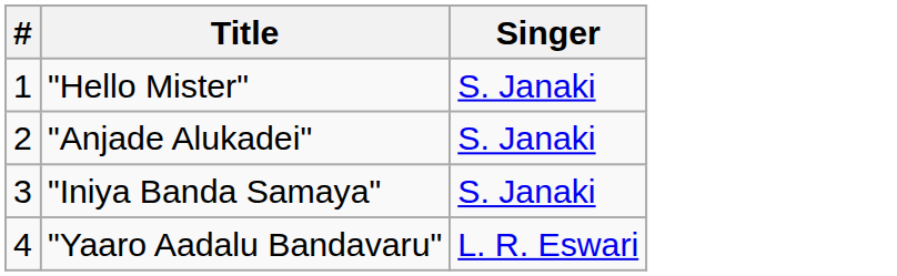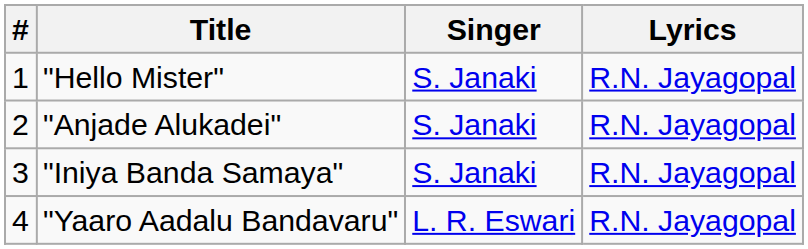+ column: Lyrics | R.N. Jayagopal | R.N. Jayagopal | R.N. Jayagopal | R.N. Jayagopal
